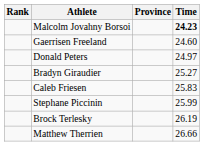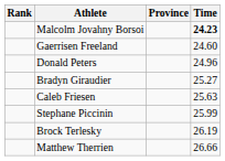Donald Peters | Time: 24.97 -> 24.96
Caleb Friesen | Time: 25.83 -> 25.63
